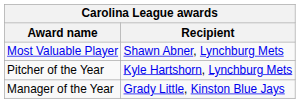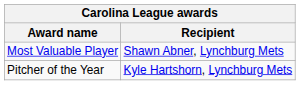- row: Manager of the Year | Grady Little, Kinston Blue Jays
